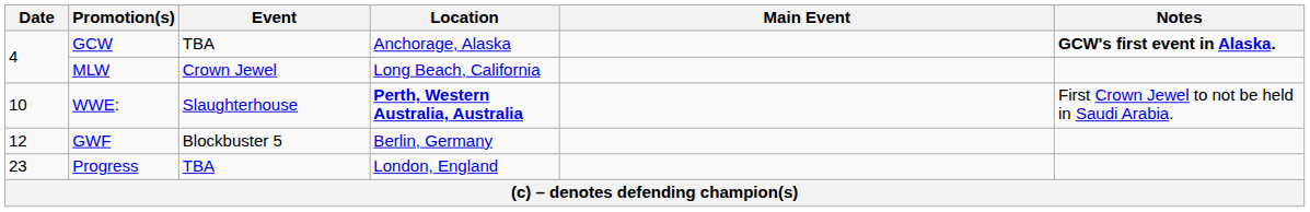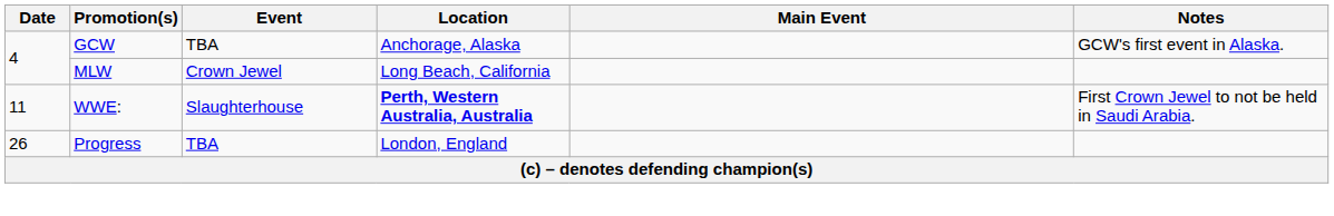GCW | Notes: bold -> normal
WWE: | Date: 10 -> 11
- row: 12 | GWF | Blockbuster 5 | Berlin, Germany
Progress | Date: 23 -> 26
